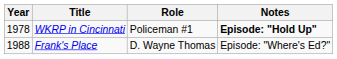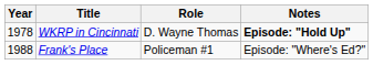WKRP in Cincinnati | Role: Policeman #1 -> D. Wayne Thomas
Frank's Place | Role: D. Wayne Thomas -> Policeman #1
